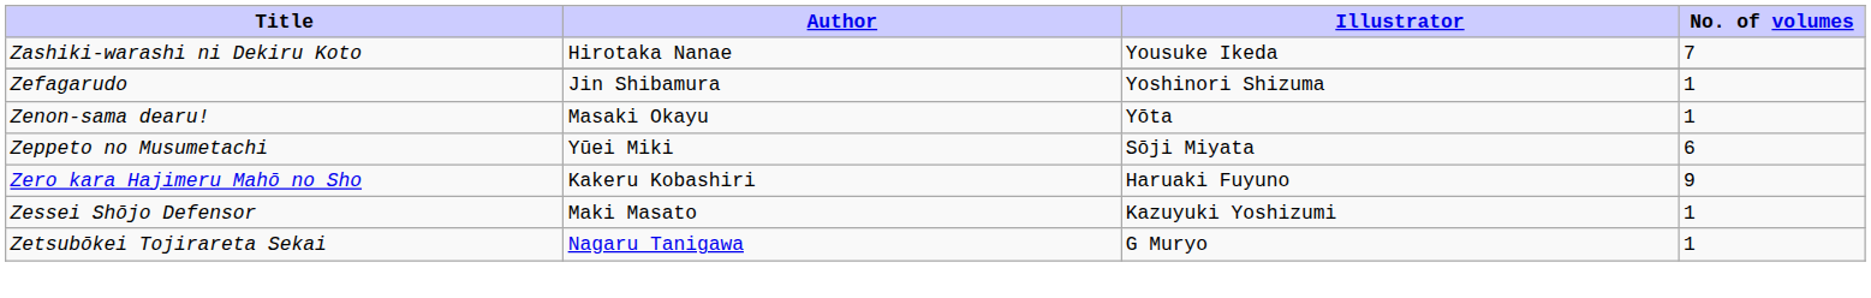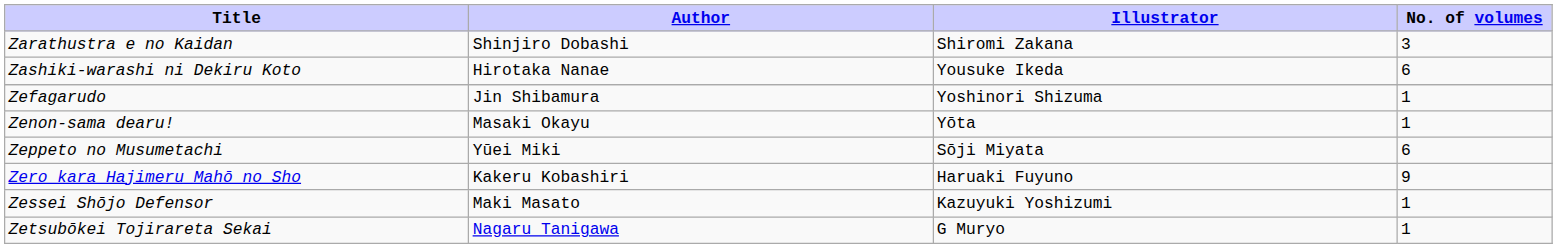+ row: Zarathustra e no Kaidan | Shinjiro Dobashi | Shiromi Zakana | 3
Zashiki-warashi ni Dekiru Koto | No. of volumes: 7 -> 6
